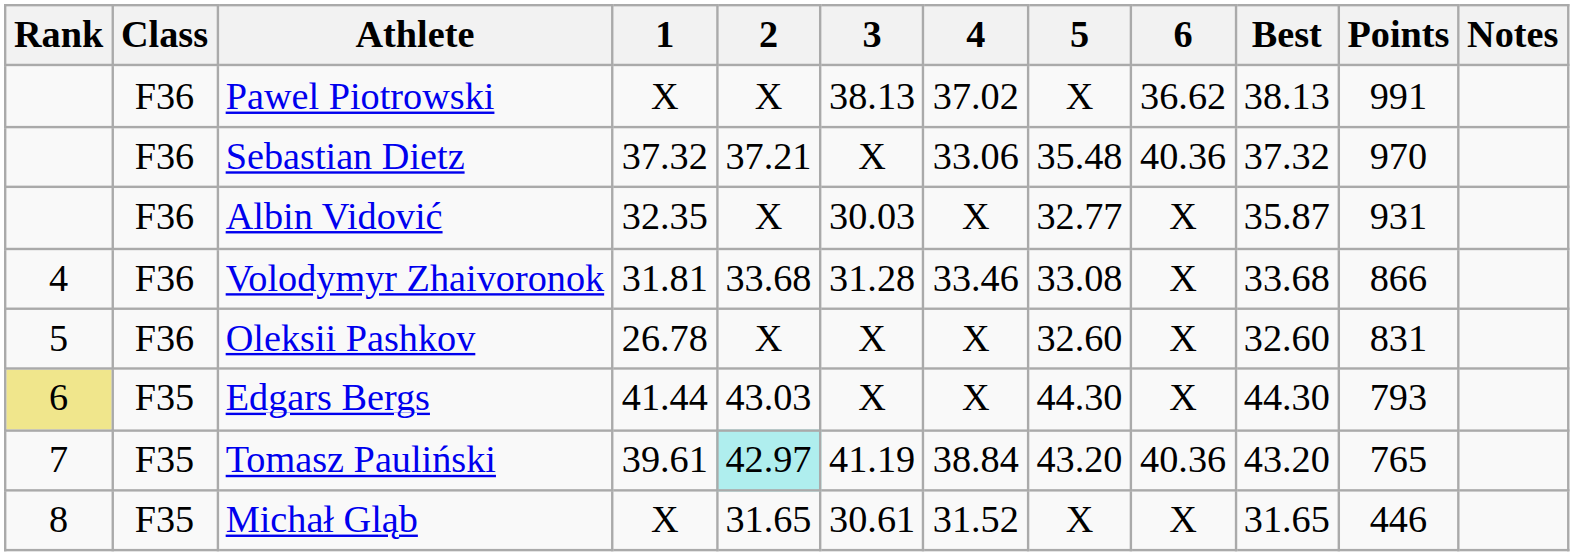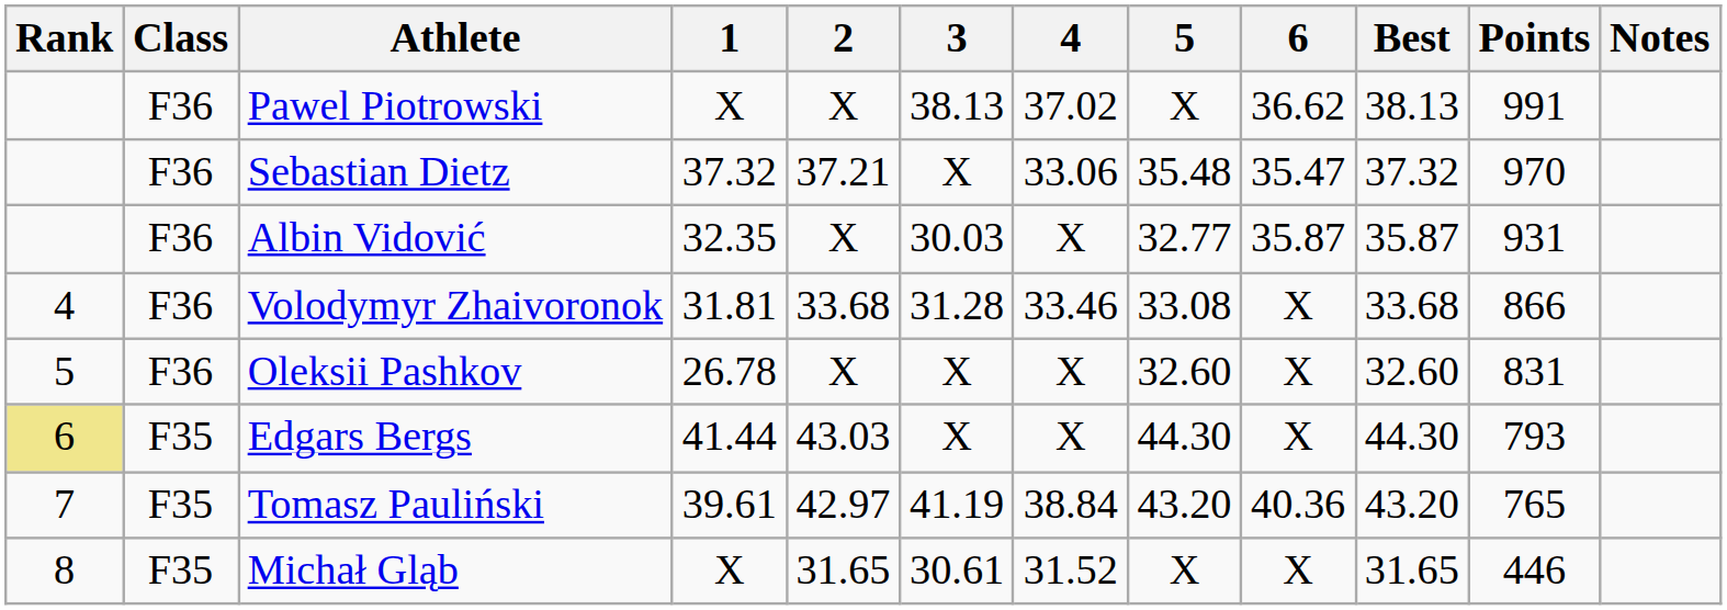Sebastian Dietz | 6: 40.36 -> 35.47
Albin Vidović | 6: X -> 35.87
Tomasz Pauliński | 2: paleturquoise background -> no background
